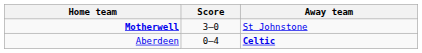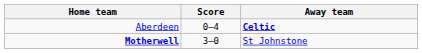rows swapped: Motherwell <-> Aberdeen
